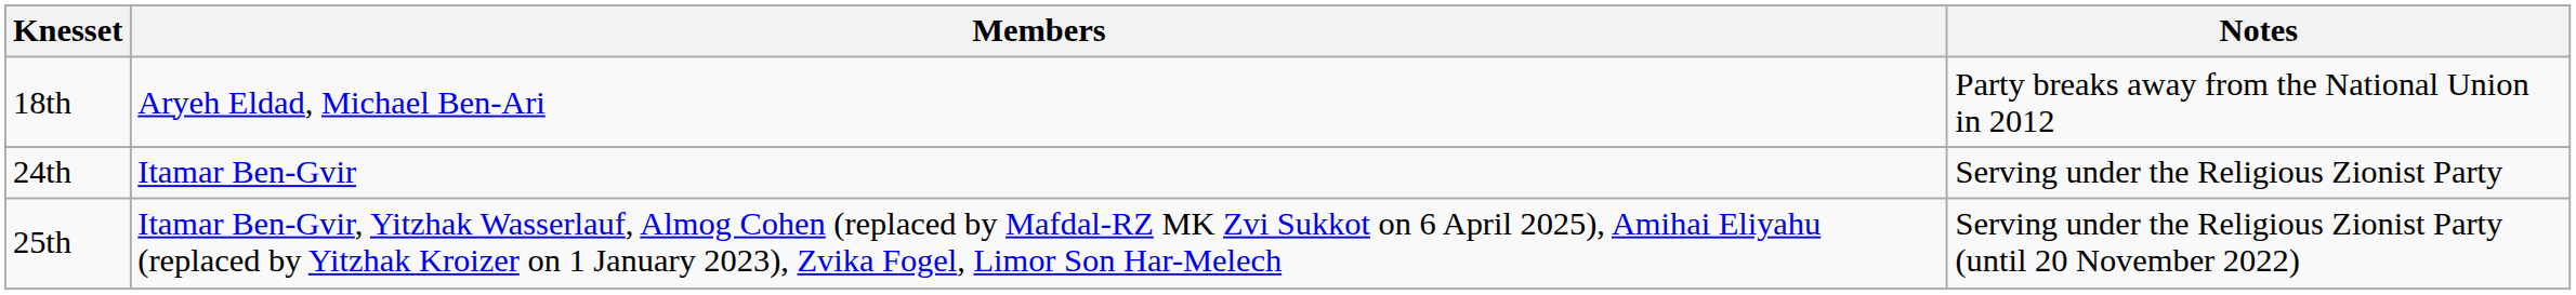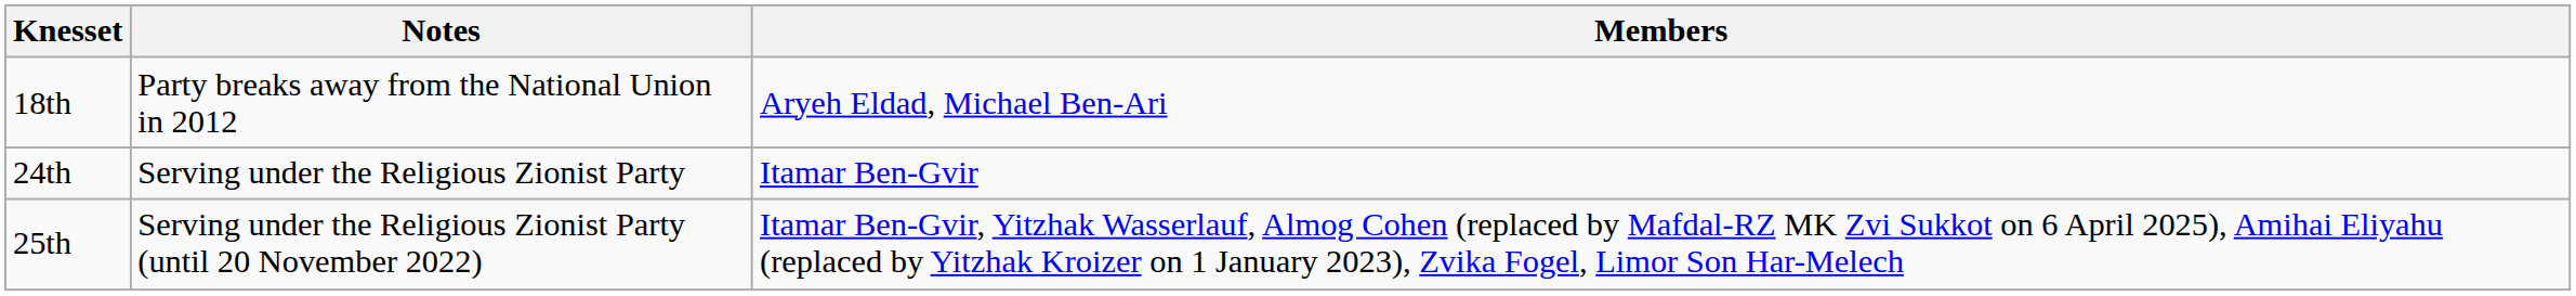columns swapped: Members <-> Notes
